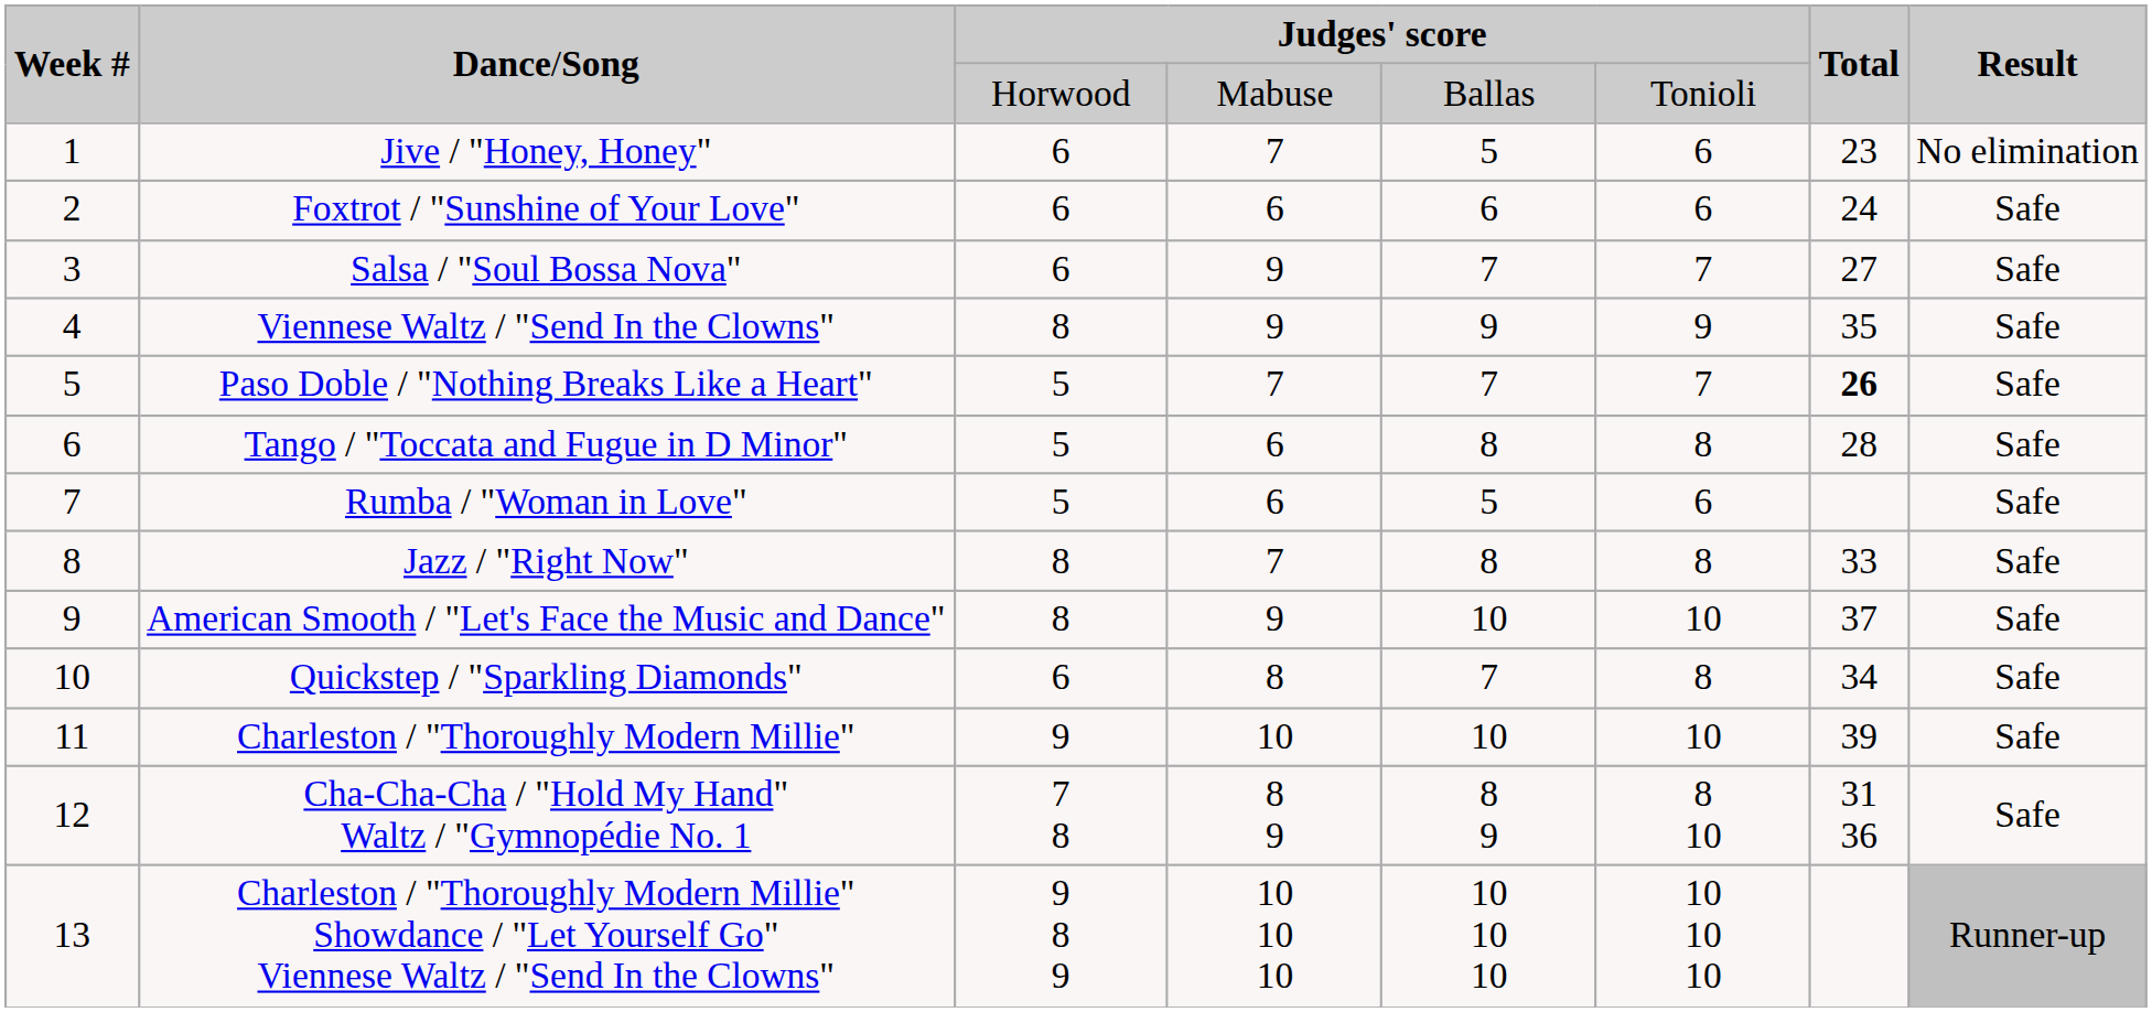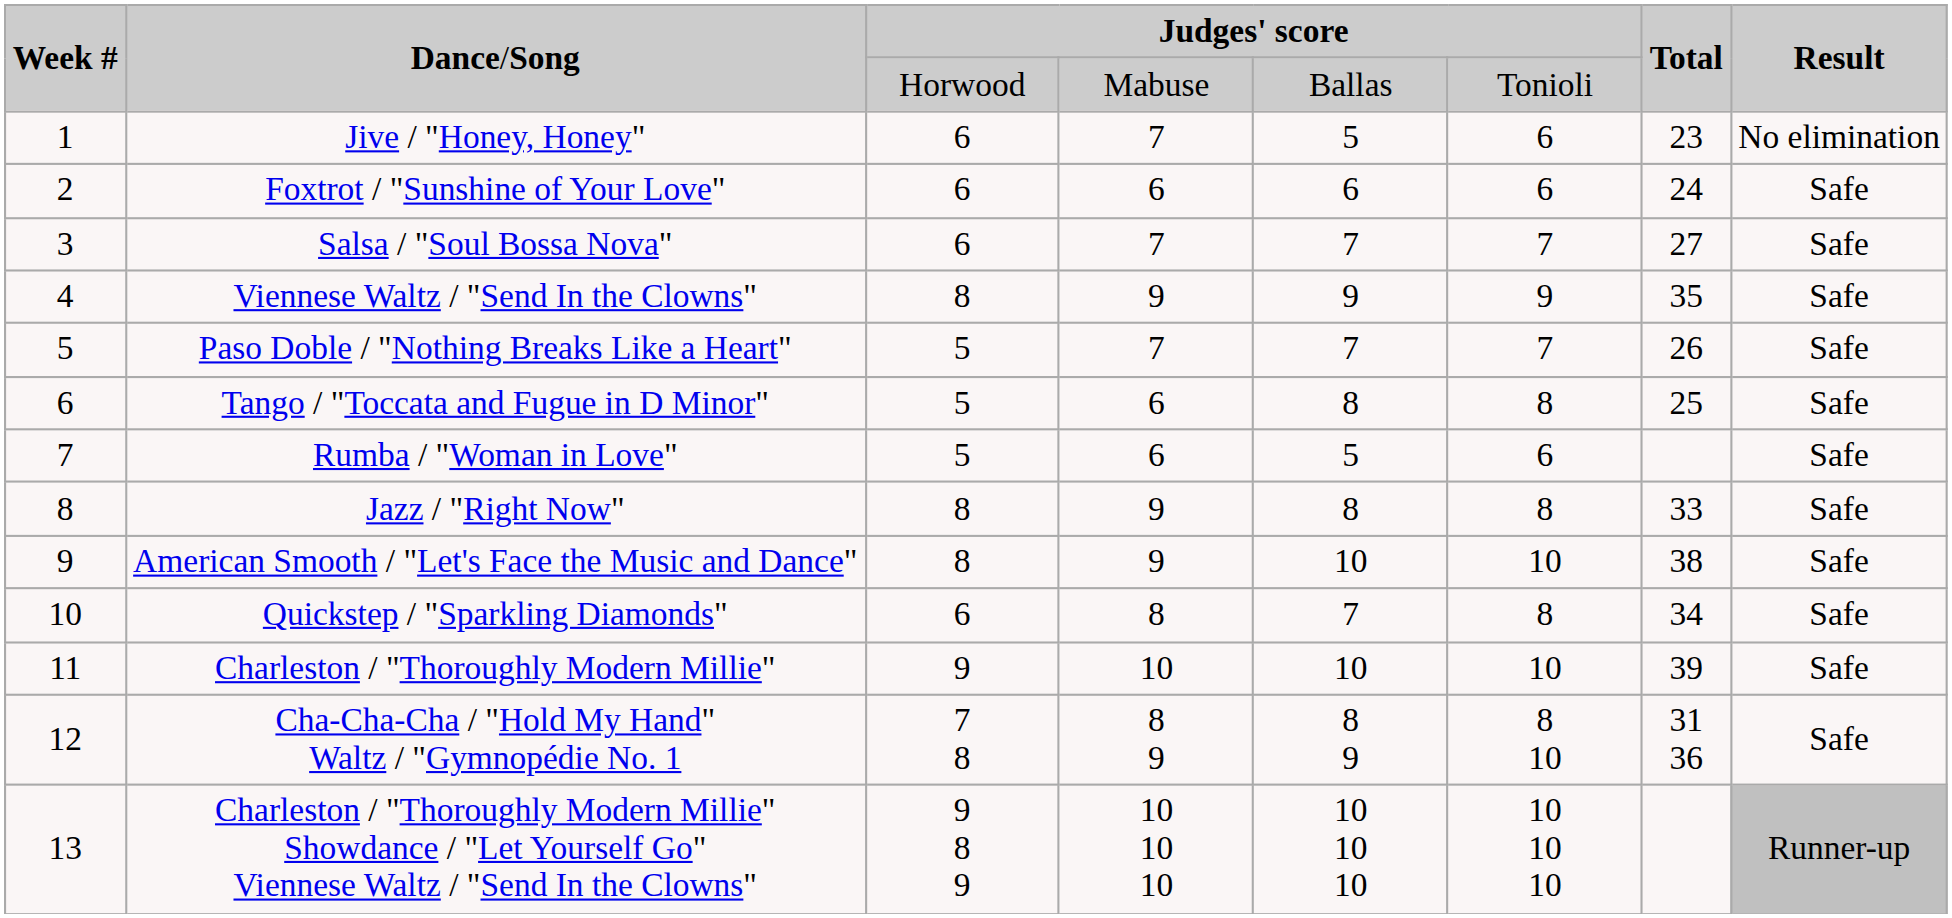Salsa / "Soul Bossa Nova" | column 4: 9 -> 7
Paso Doble / "Nothing Breaks Like a Heart" | column 7: bold -> normal
Tango / "Toccata and Fugue in D Minor" | column 7: 28 -> 25
Jazz / "Right Now" | column 4: 7 -> 9
American Smooth / "Let's Face the Music and Dance" | column 7: 37 -> 38
